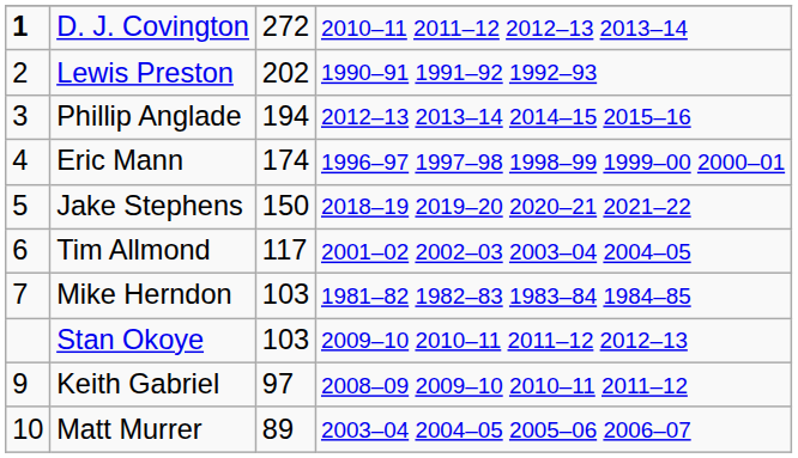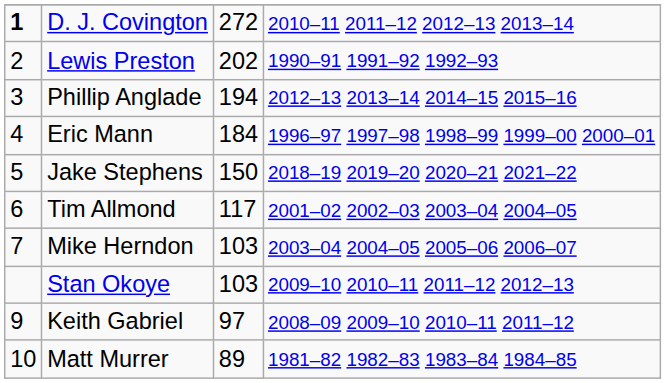Eric Mann | column 3: 174 -> 184
Mike Herndon | column 4: 1981–82 1982–83 1983–84 1984–85 -> 2003–04 2004–05 2005–06 2006–07
Matt Murrer | column 4: 2003–04 2004–05 2005–06 2006–07 -> 1981–82 1982–83 1983–84 1984–85
